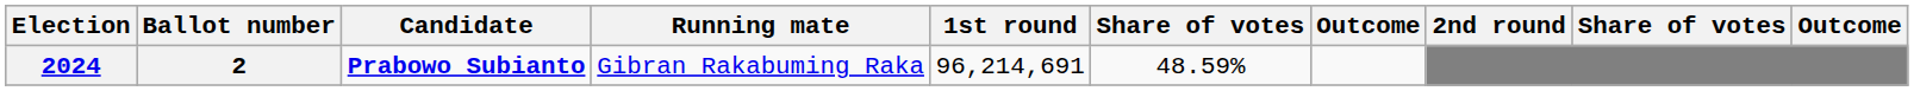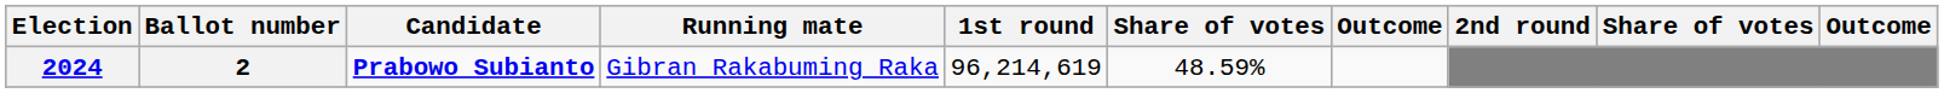2024 | 1st round: 96,214,691 -> 96,214,619
